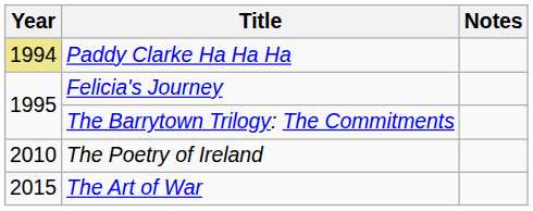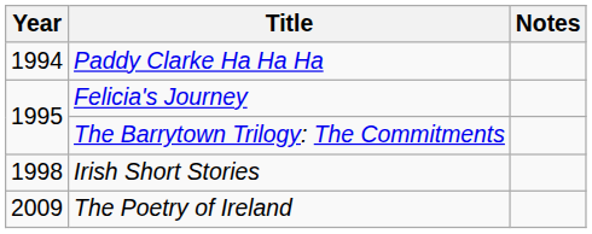Paddy Clarke Ha Ha Ha | Year: khaki background -> no background
+ row: 1998 | Irish Short Stories
The Poetry of Ireland | Year: 2010 -> 2009
- row: 2015 | The Art of War
